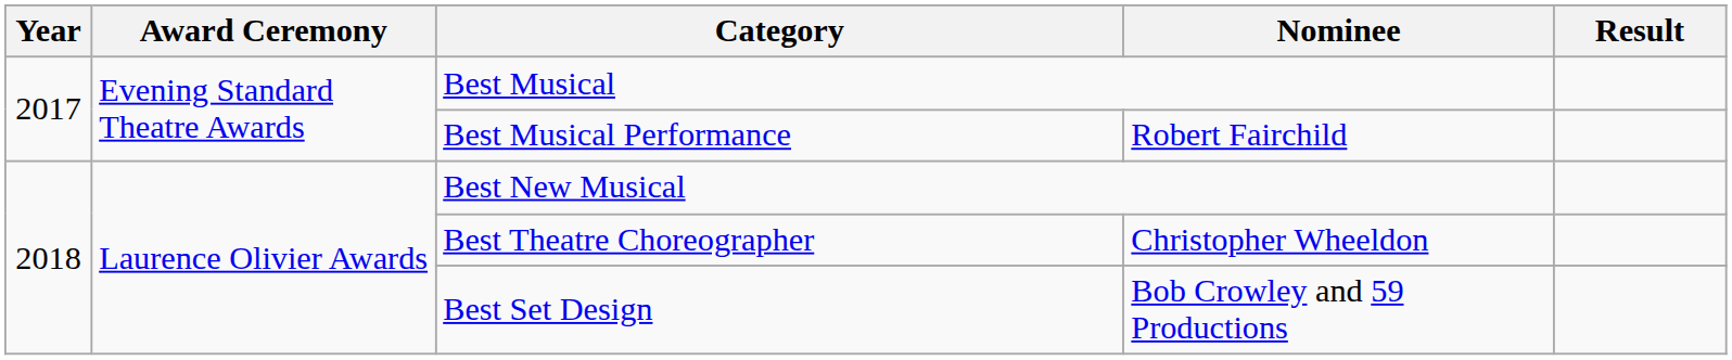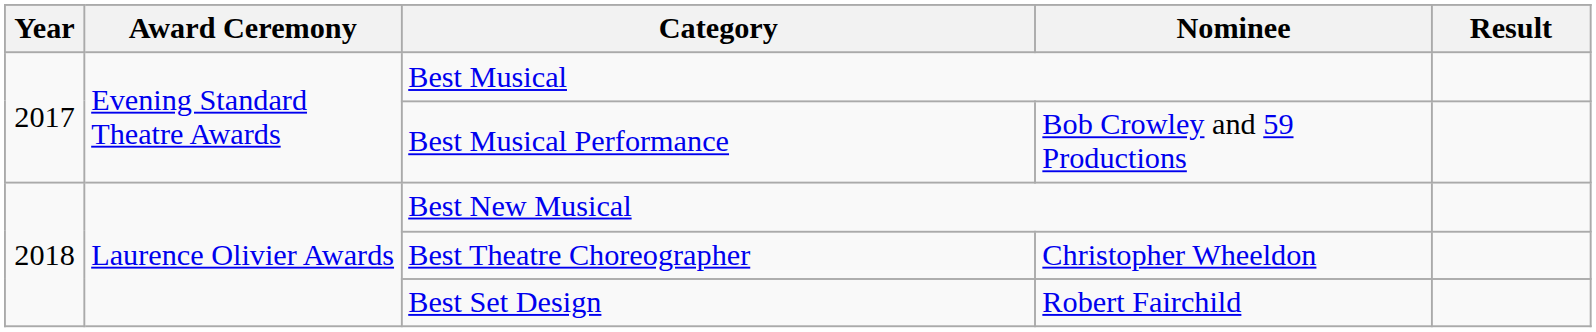Best Musical Performance | Nominee: Robert Fairchild -> Bob Crowley and 59 Productions
Best Set Design | Nominee: Bob Crowley and 59 Productions -> Robert Fairchild
